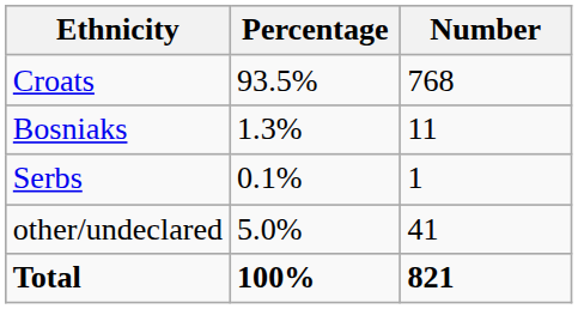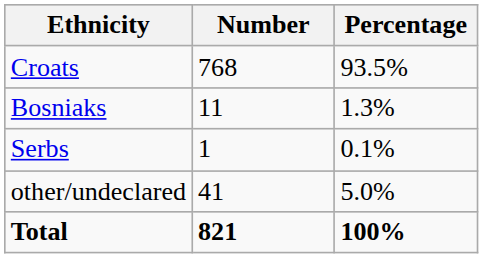columns swapped: Number <-> Percentage
